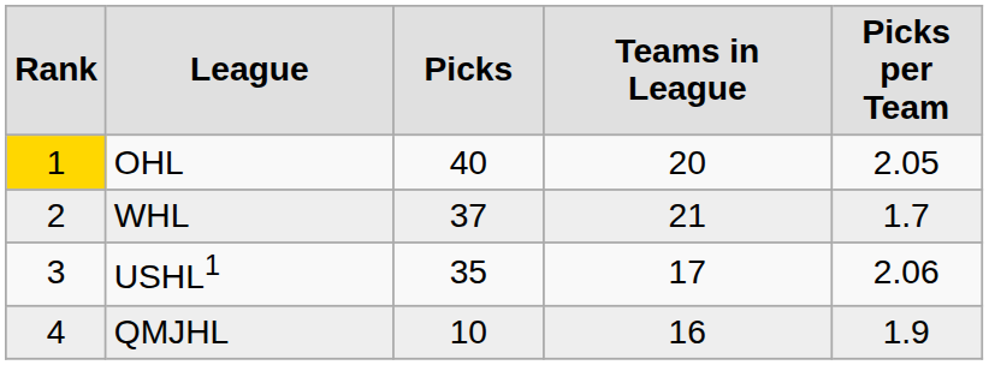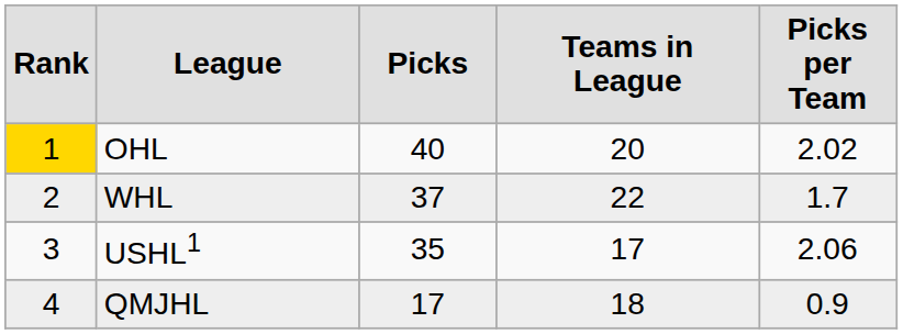OHL | Picks per Team: 2.05 -> 2.02
WHL | Teams in League: 21 -> 22
QMJHL | Picks: 10 -> 17
QMJHL | Teams in League: 16 -> 18
QMJHL | Picks per Team: 1.9 -> 0.9
